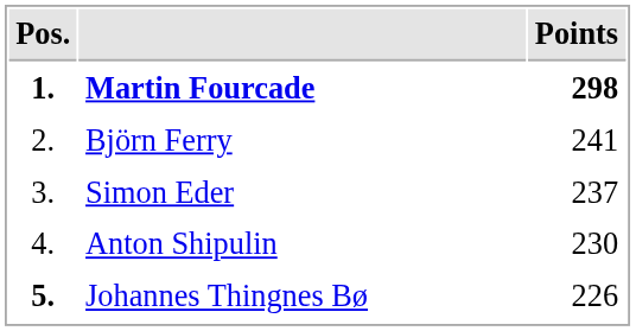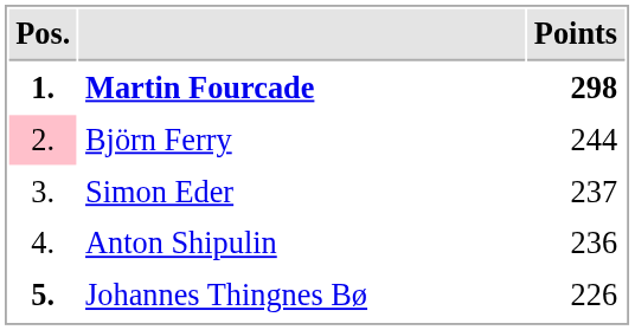Björn Ferry | Pos.: no background -> pink background
Björn Ferry | Points: 241 -> 244
Anton Shipulin | Points: 230 -> 236
